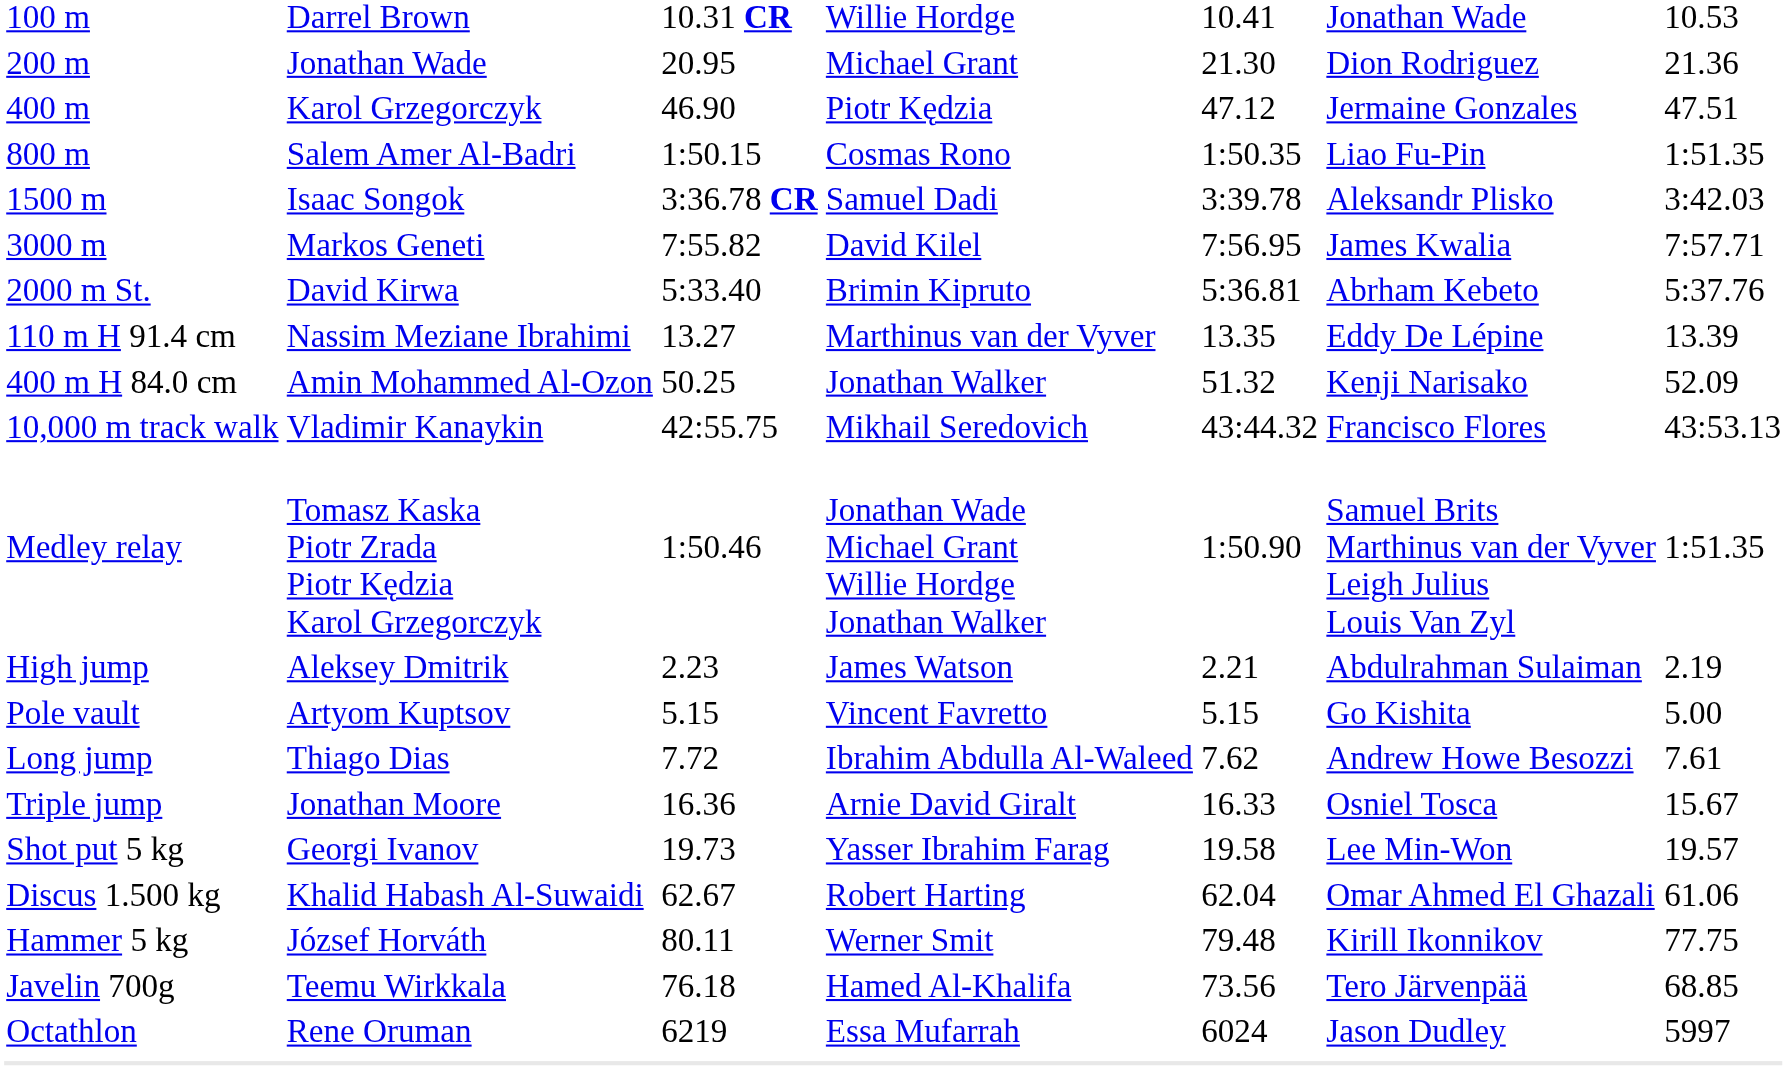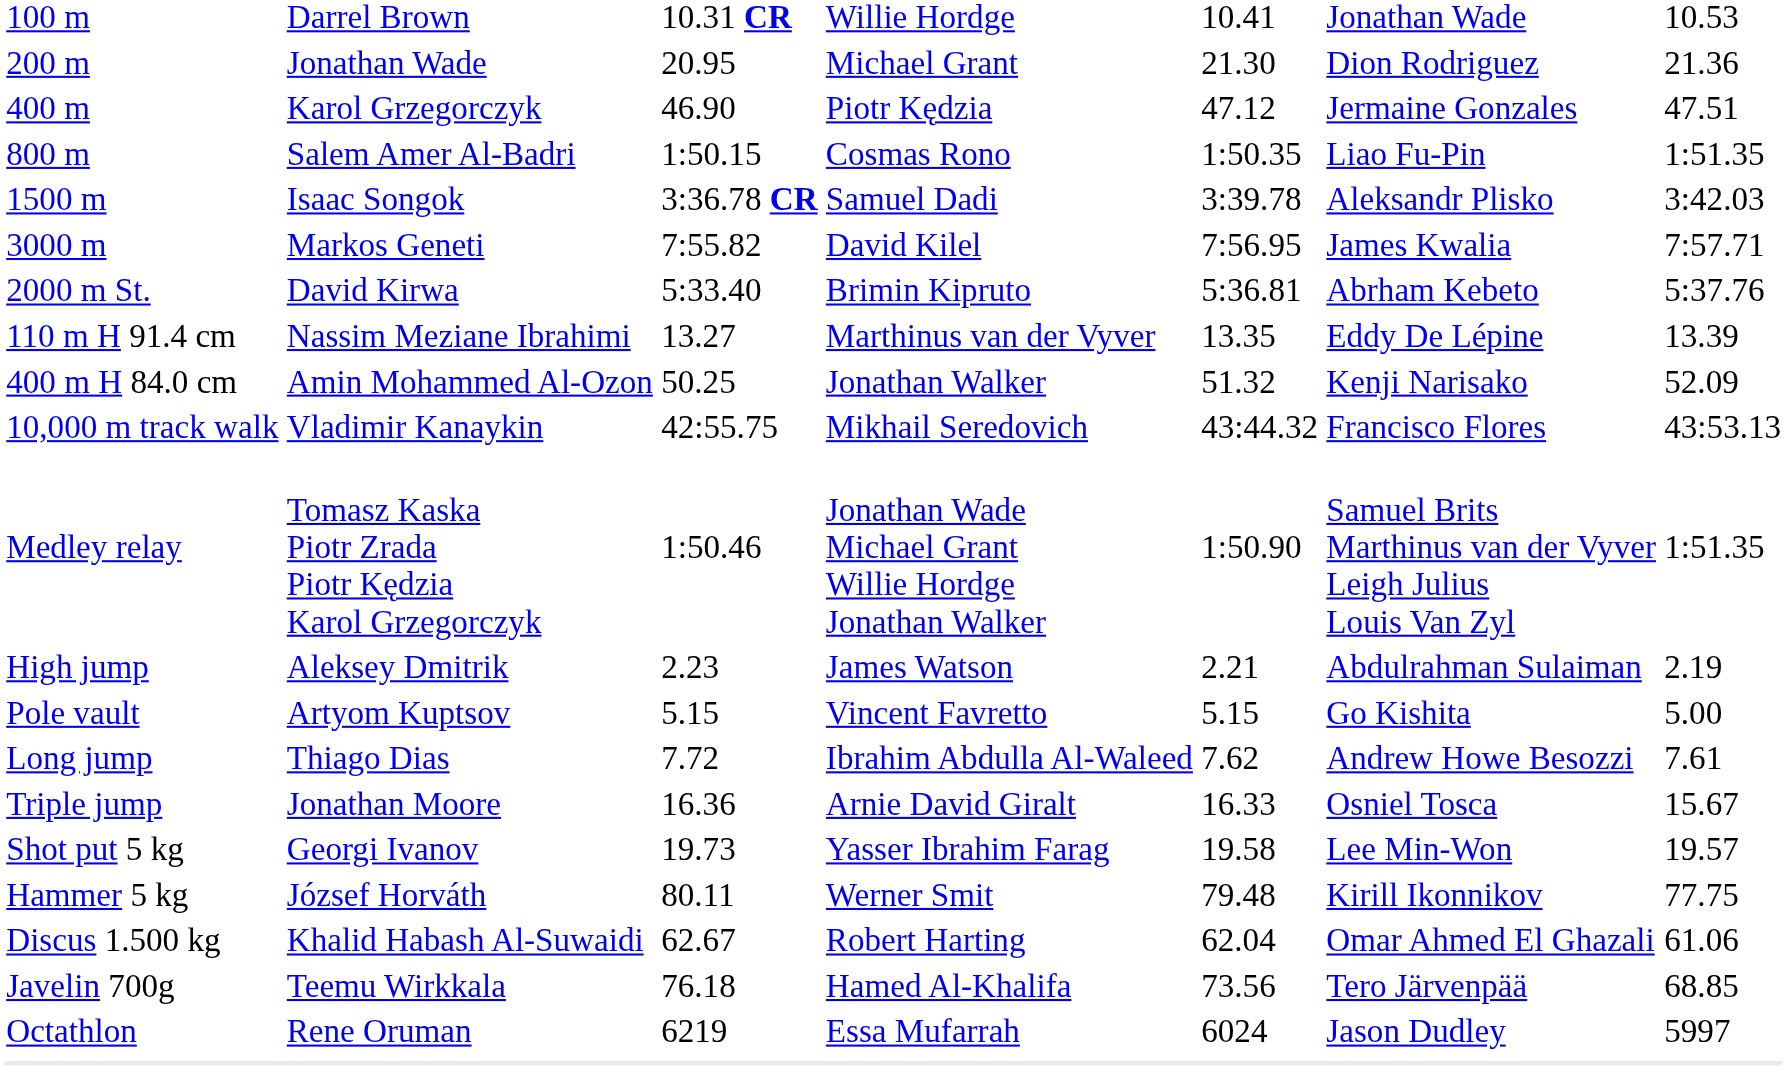rows swapped: Discus 1.500 kg <-> Hammer 5 kg
